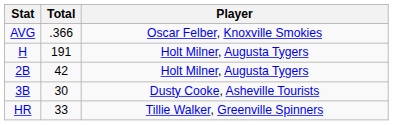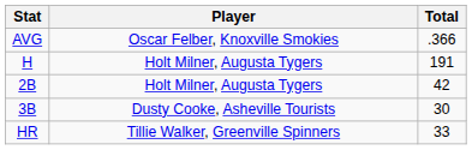columns swapped: Player <-> Total
